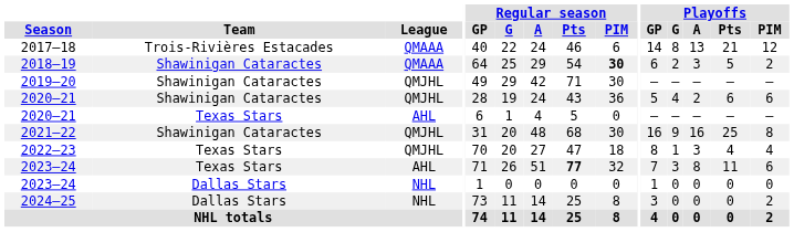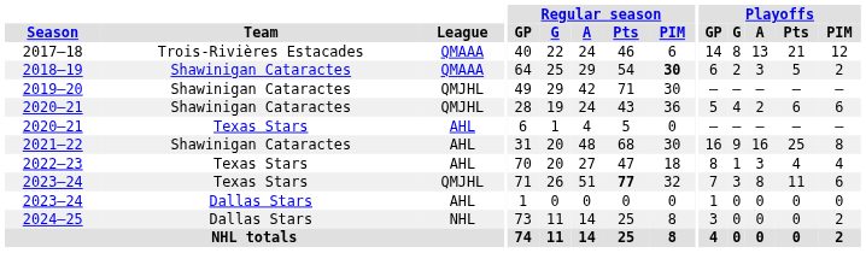2021–22 | League: QMJHL -> AHL
2022–23 | League: QMJHL -> AHL
2023–24 / Texas Stars | League: AHL -> QMJHL
2023–24 / Dallas Stars | League: NHL -> AHL
